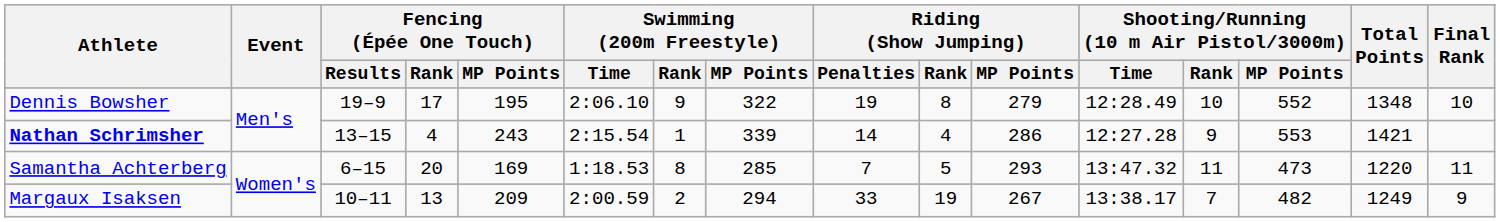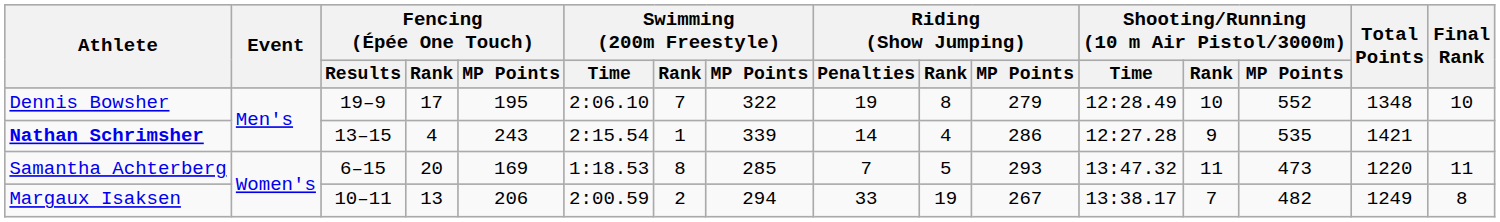Dennis Bowsher | Swimming (200m Freestyle) / Rank: 9 -> 7
Nathan Schrimsher | Shooting/Running (10 m Air Pistol/3000m) / MP Points: 553 -> 535
Margaux Isaksen | Fencing (Épée One Touch) / MP Points: 209 -> 206
Margaux Isaksen | Final Rank: 9 -> 8
